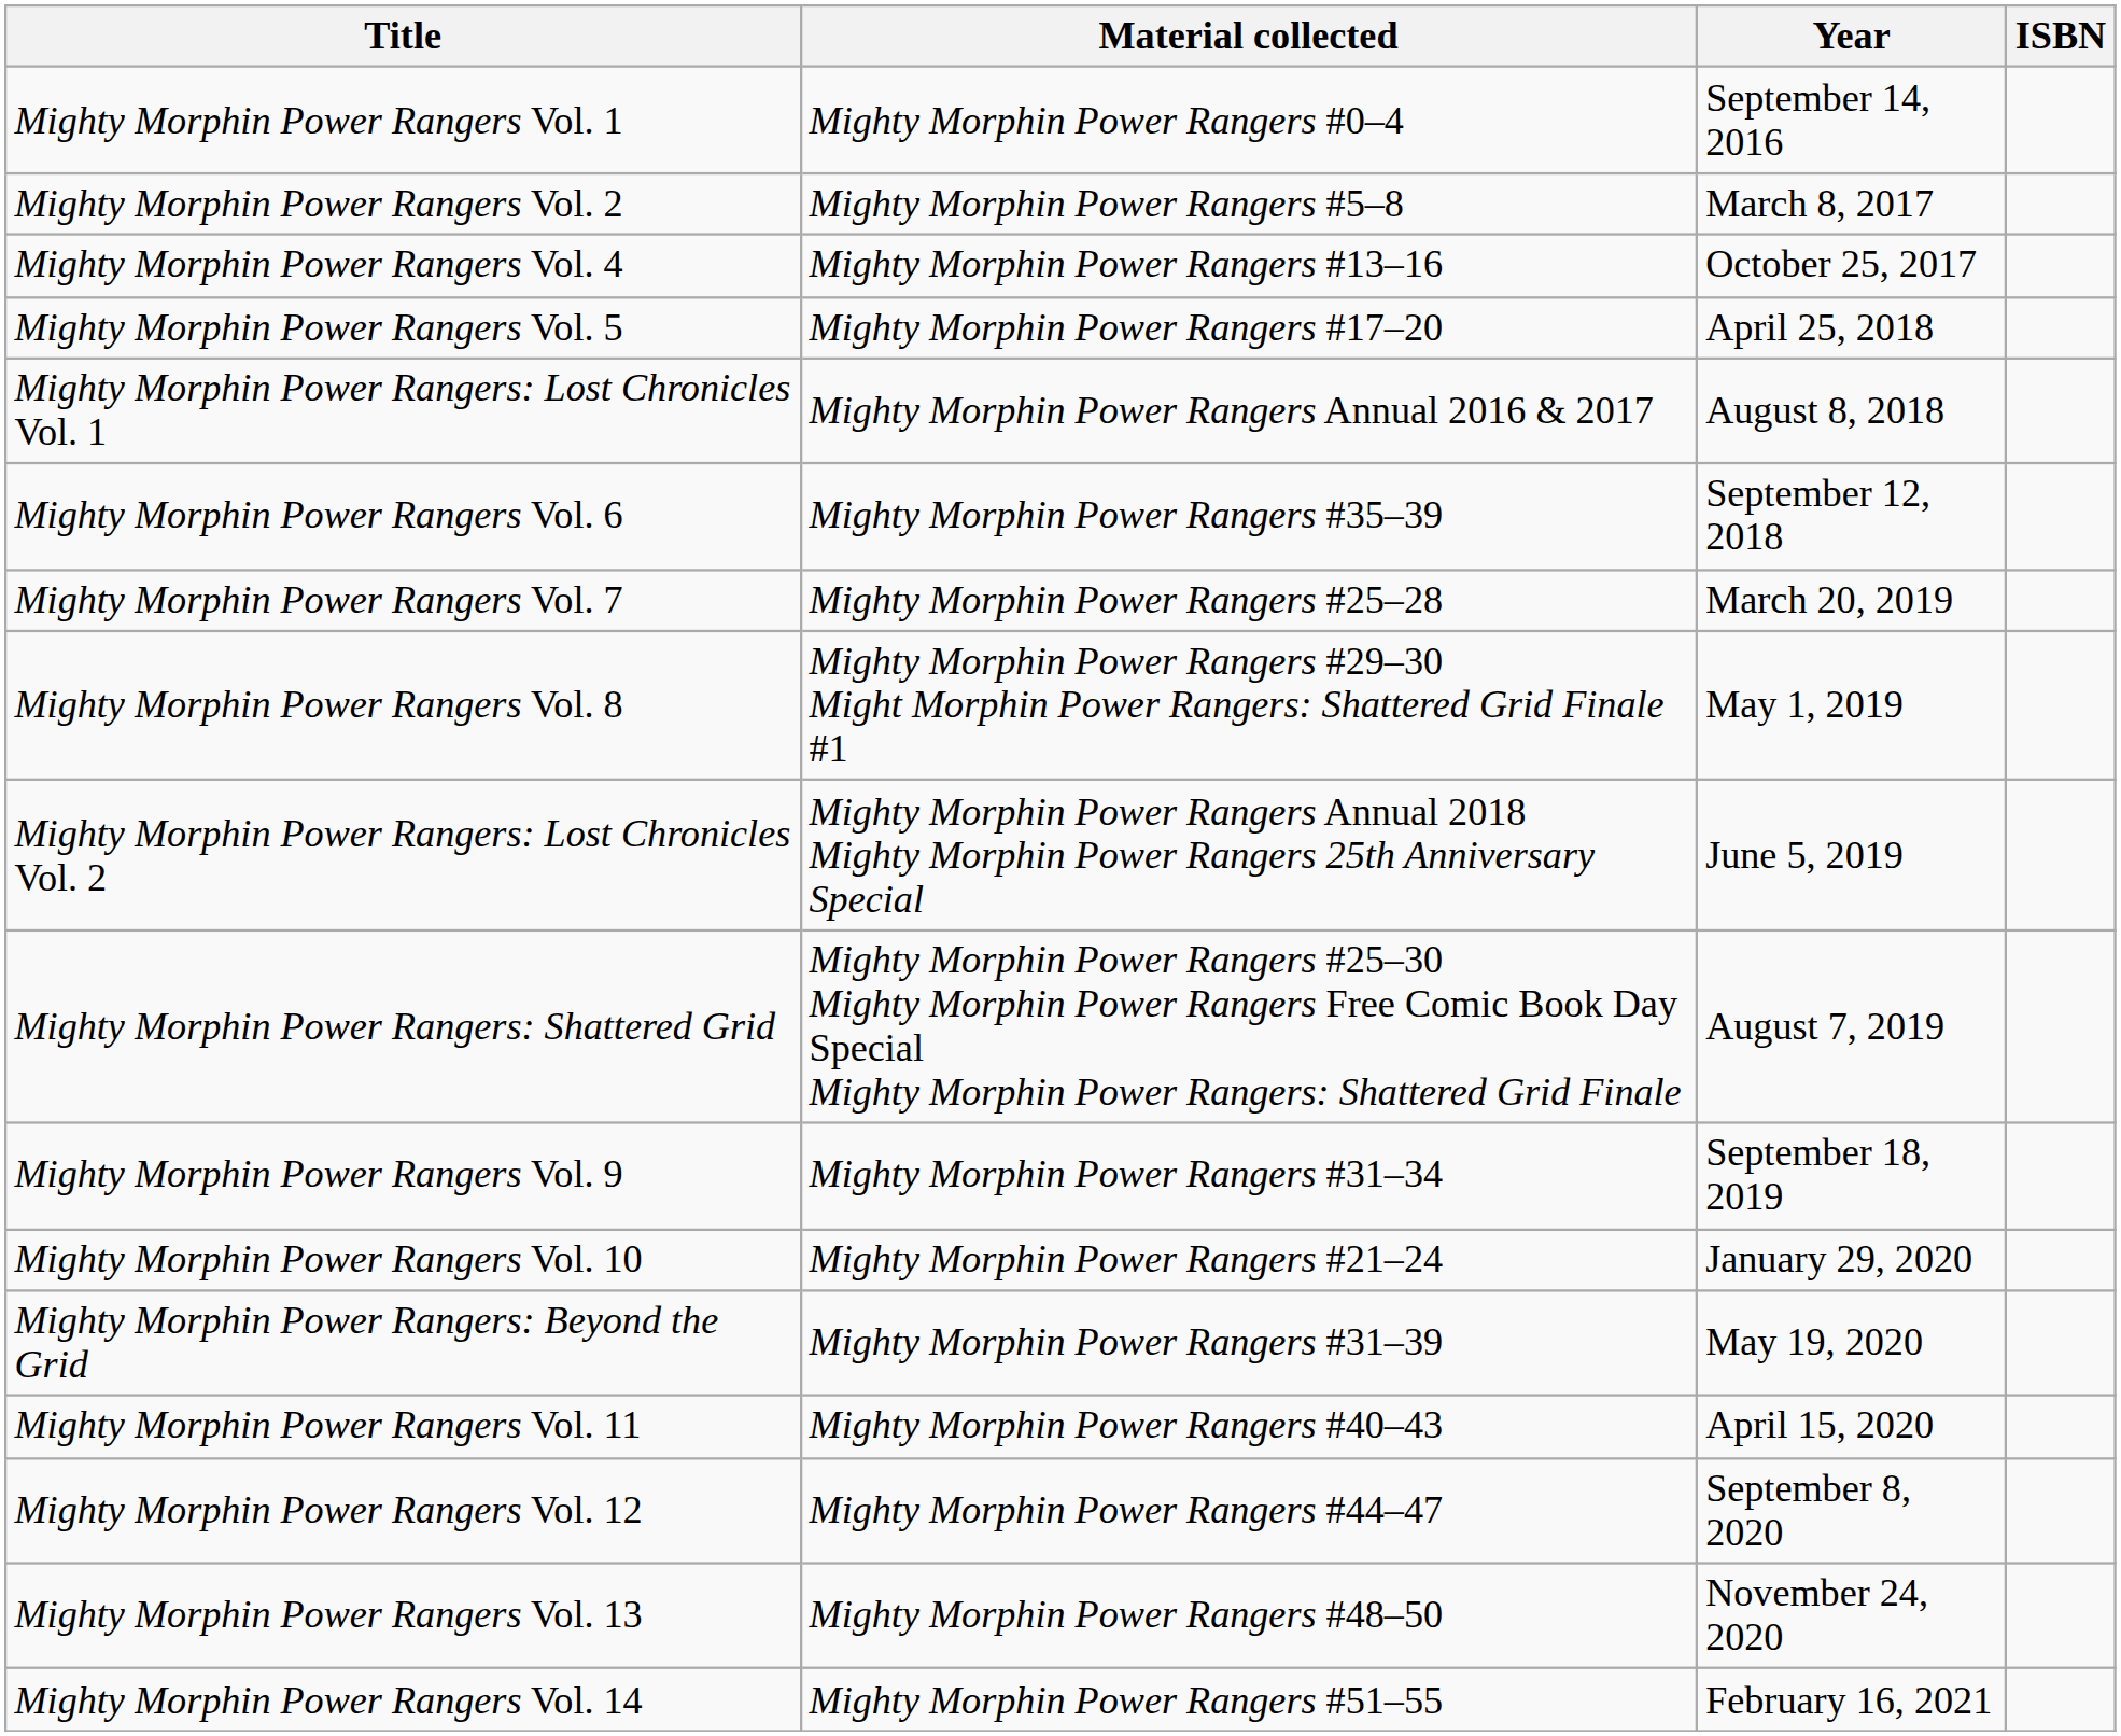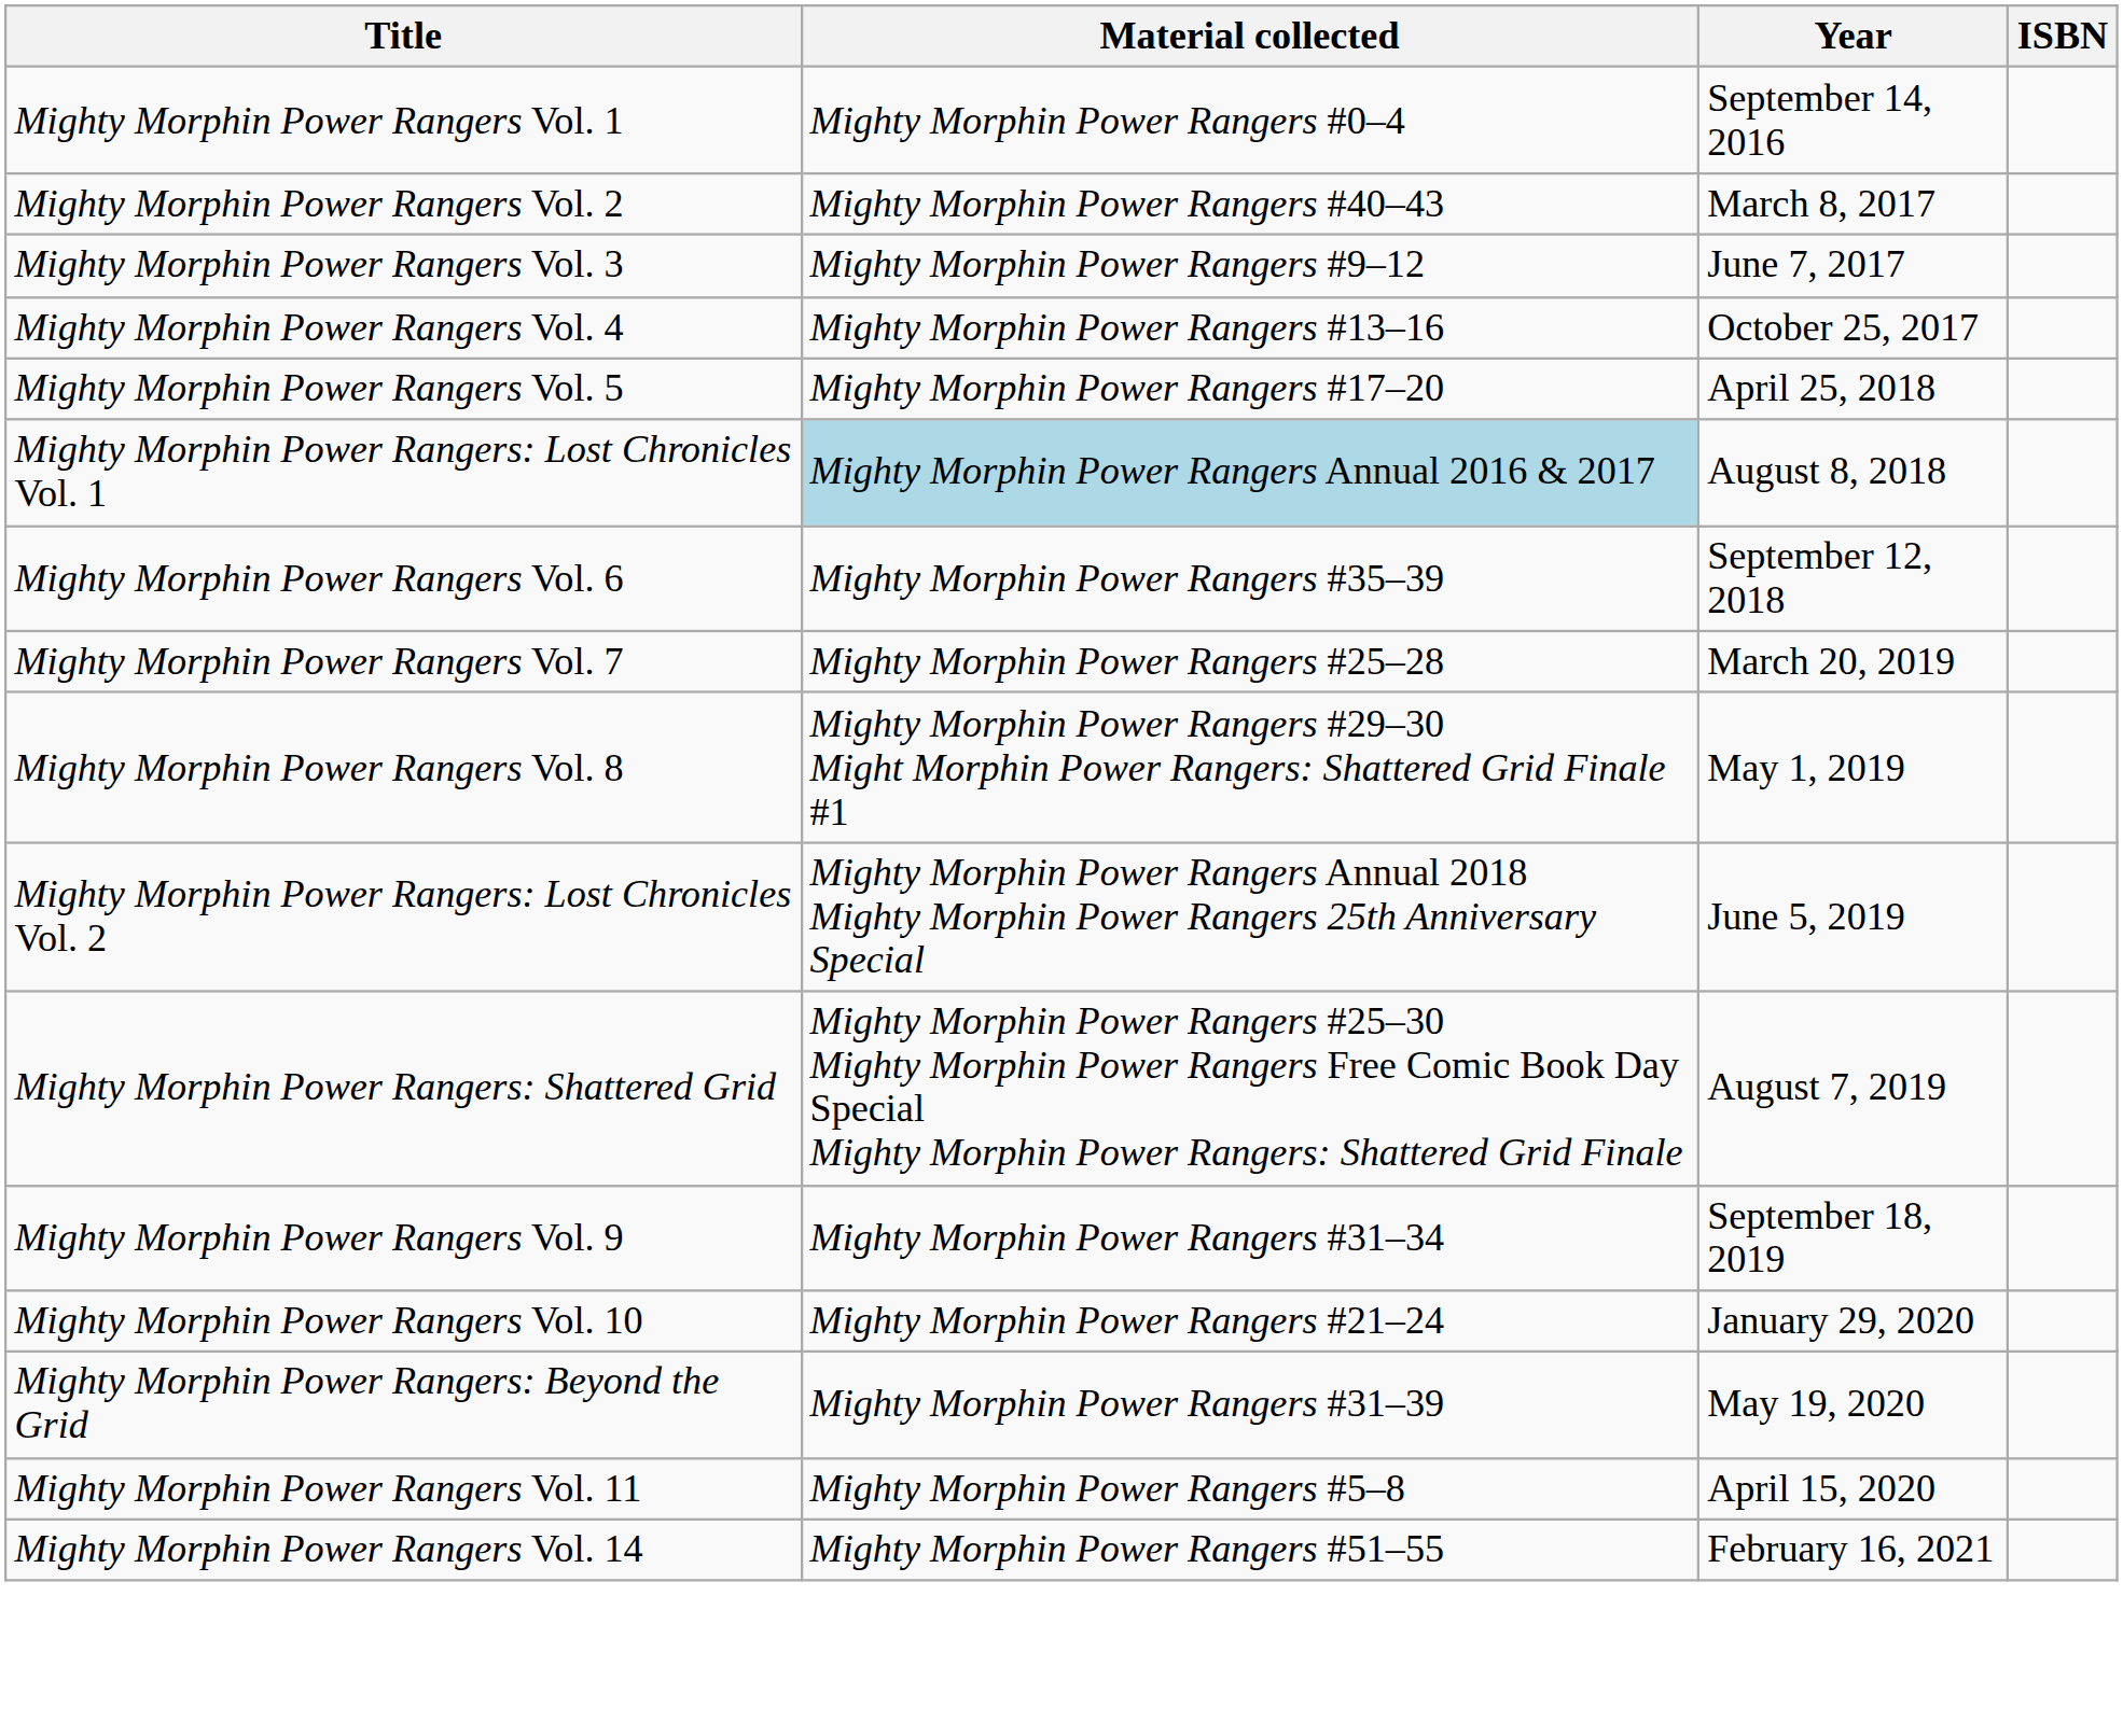Mighty Morphin Power Rangers Vol. 2 | Material collected: Mighty Morphin Power Rangers #5–8 -> Mighty Morphin Power Rangers #40–43
+ row: Mighty Morphin Power Rangers Vol. 3 | Mighty Morphin Power Rangers #9–12 | June 7, 2017
Mighty Morphin Power Rangers: Lost Chronicles Vol. 1 | Material collected: no background -> lightblue background
Mighty Morphin Power Rangers Vol. 11 | Material collected: Mighty Morphin Power Rangers #40–43 -> Mighty Morphin Power Rangers #5–8
- row: Mighty Morphin Power Rangers Vol. 12 | Mighty Morphin Power Rangers #44–47 | September 8, 2020
- row: Mighty Morphin Power Rangers Vol. 13 | Mighty Morphin Power Rangers #48–50 | November 24, 2020
